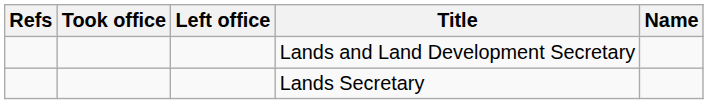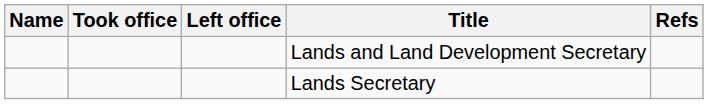columns swapped: Name <-> Refs
